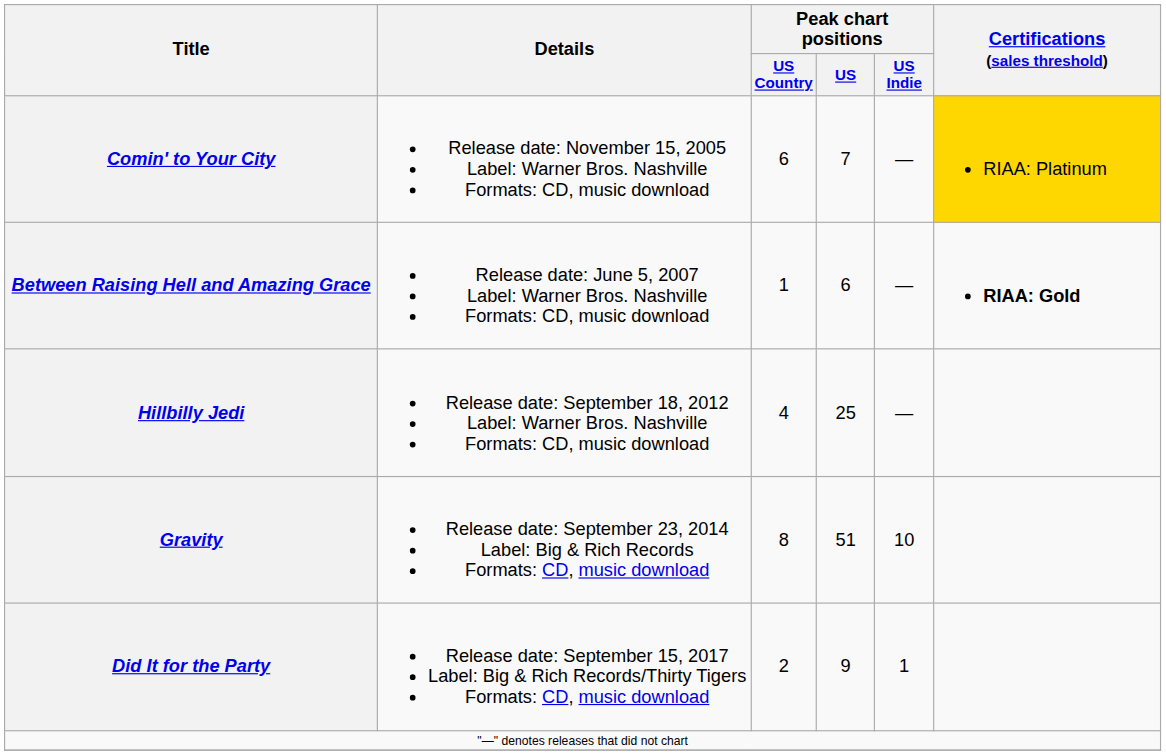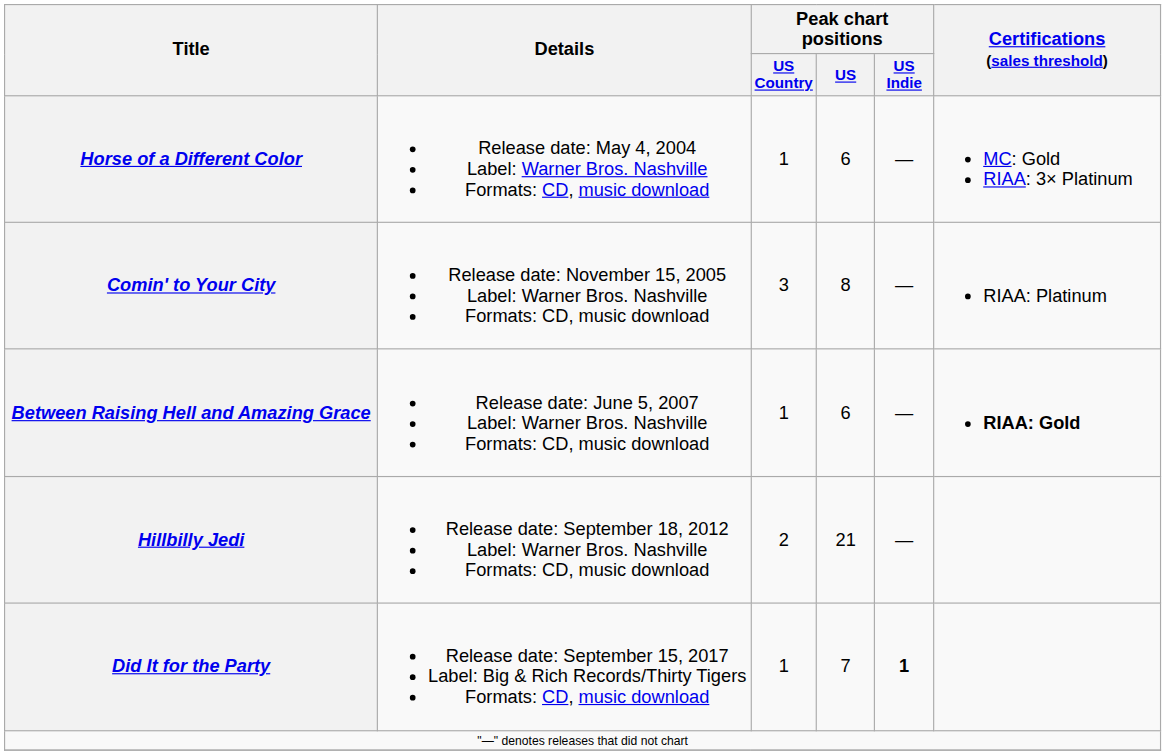+ row: Horse of a Different Color | Release date: May 4, 2004 Label: Warner Bros. Nashville Formats: CD, music download | 1 | 6 | — | MC: Gold RIAA: 3× Platinum
Comin' to Your City | Peak chart positions / US Country: 6 -> 3
Comin' to Your City | Peak chart positions / US: 7 -> 8
Comin' to Your City | Certifications (sales threshold): gold background -> no background
Hillbilly Jedi | Peak chart positions / US Country: 4 -> 2
Hillbilly Jedi | Peak chart positions / US: 25 -> 21
- row: Gravity | Release date: September 23, 2014 Label: Big & Rich Records Formats: CD, music download | 8 | 51 | 10
Did It for the Party | Peak chart positions / US Country: 2 -> 1
Did It for the Party | Peak chart positions / US: 9 -> 7
Did It for the Party | Peak chart positions / US Indie: normal -> bold
